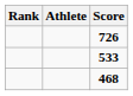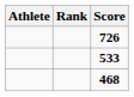columns swapped: Rank <-> Athlete
